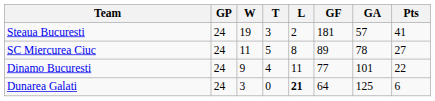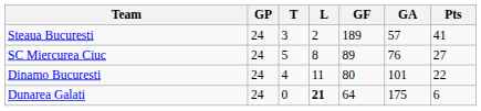- column: W | 19 | 11 | 9 | 3
Steaua Bucuresti | GF: 181 -> 189
SC Miercurea Ciuc | GA: 78 -> 76
Dinamo Bucuresti | GF: 77 -> 80
Dunarea Galati | GA: 125 -> 175
